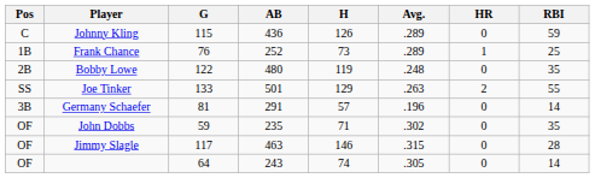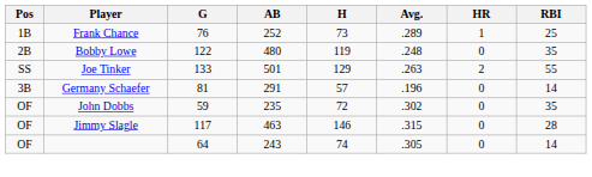- row: C | Johnny Kling | 115 | 436 | 126 | .289 | 0 | 59
John Dobbs | H: 71 -> 72
